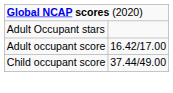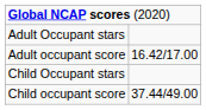+ row: Child Occupant stars
